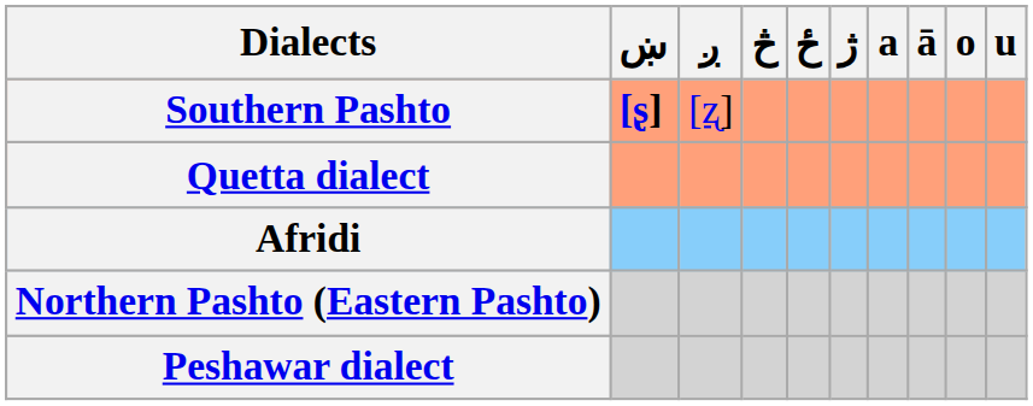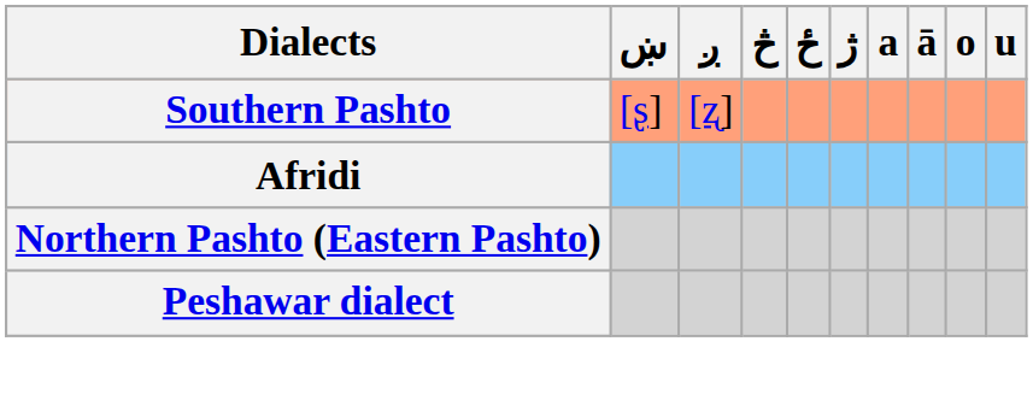Southern Pashto | ښ: bold -> normal
- row: Quetta dialect
